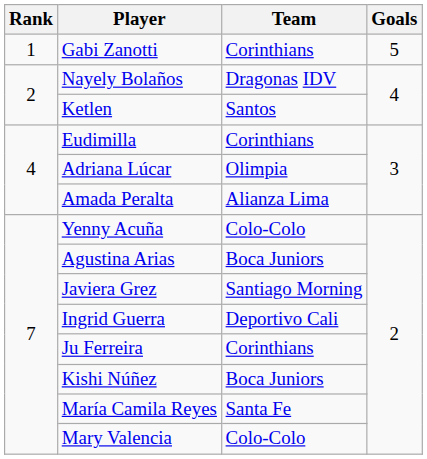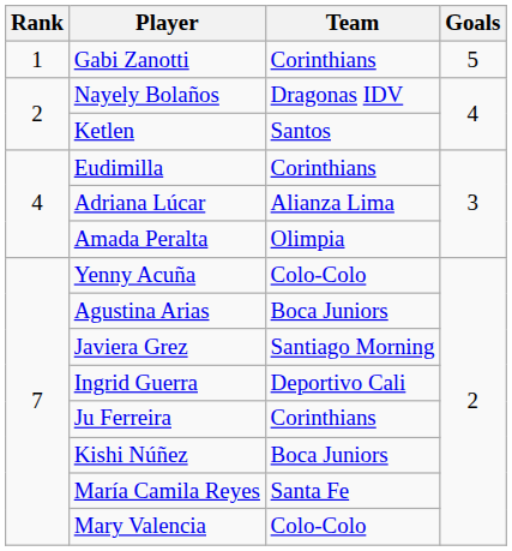Adriana Lúcar | Team: Olimpia -> Alianza Lima
Amada Peralta | Team: Alianza Lima -> Olimpia
